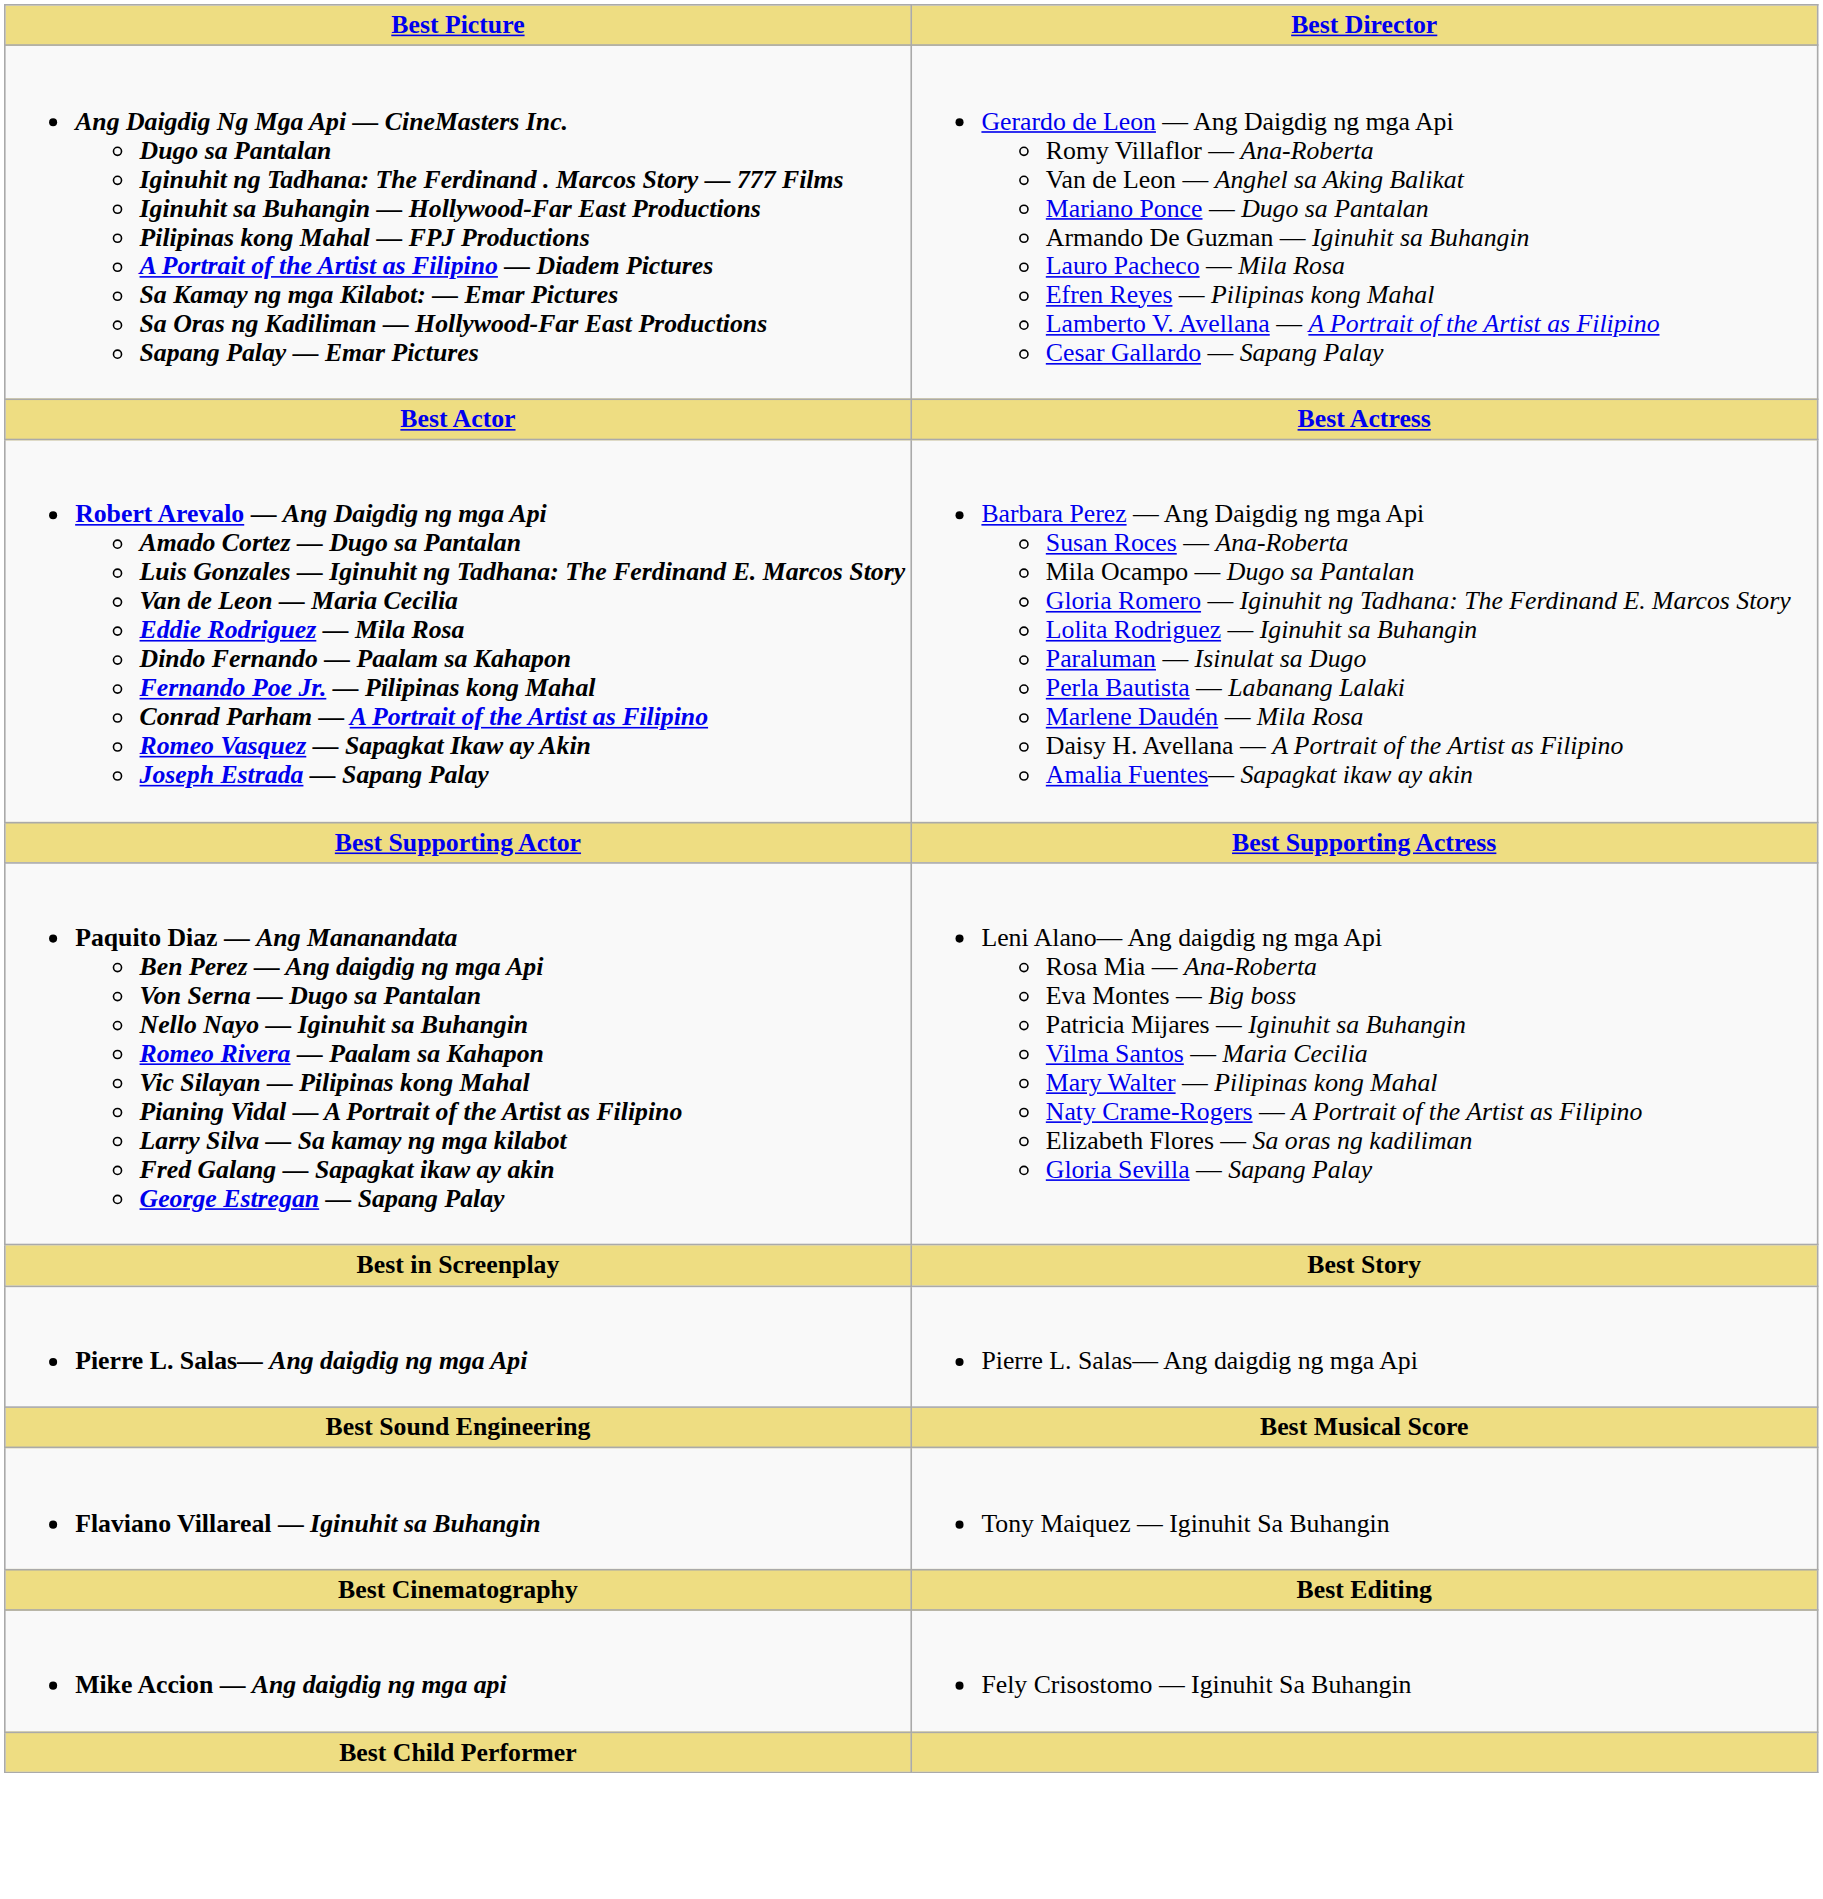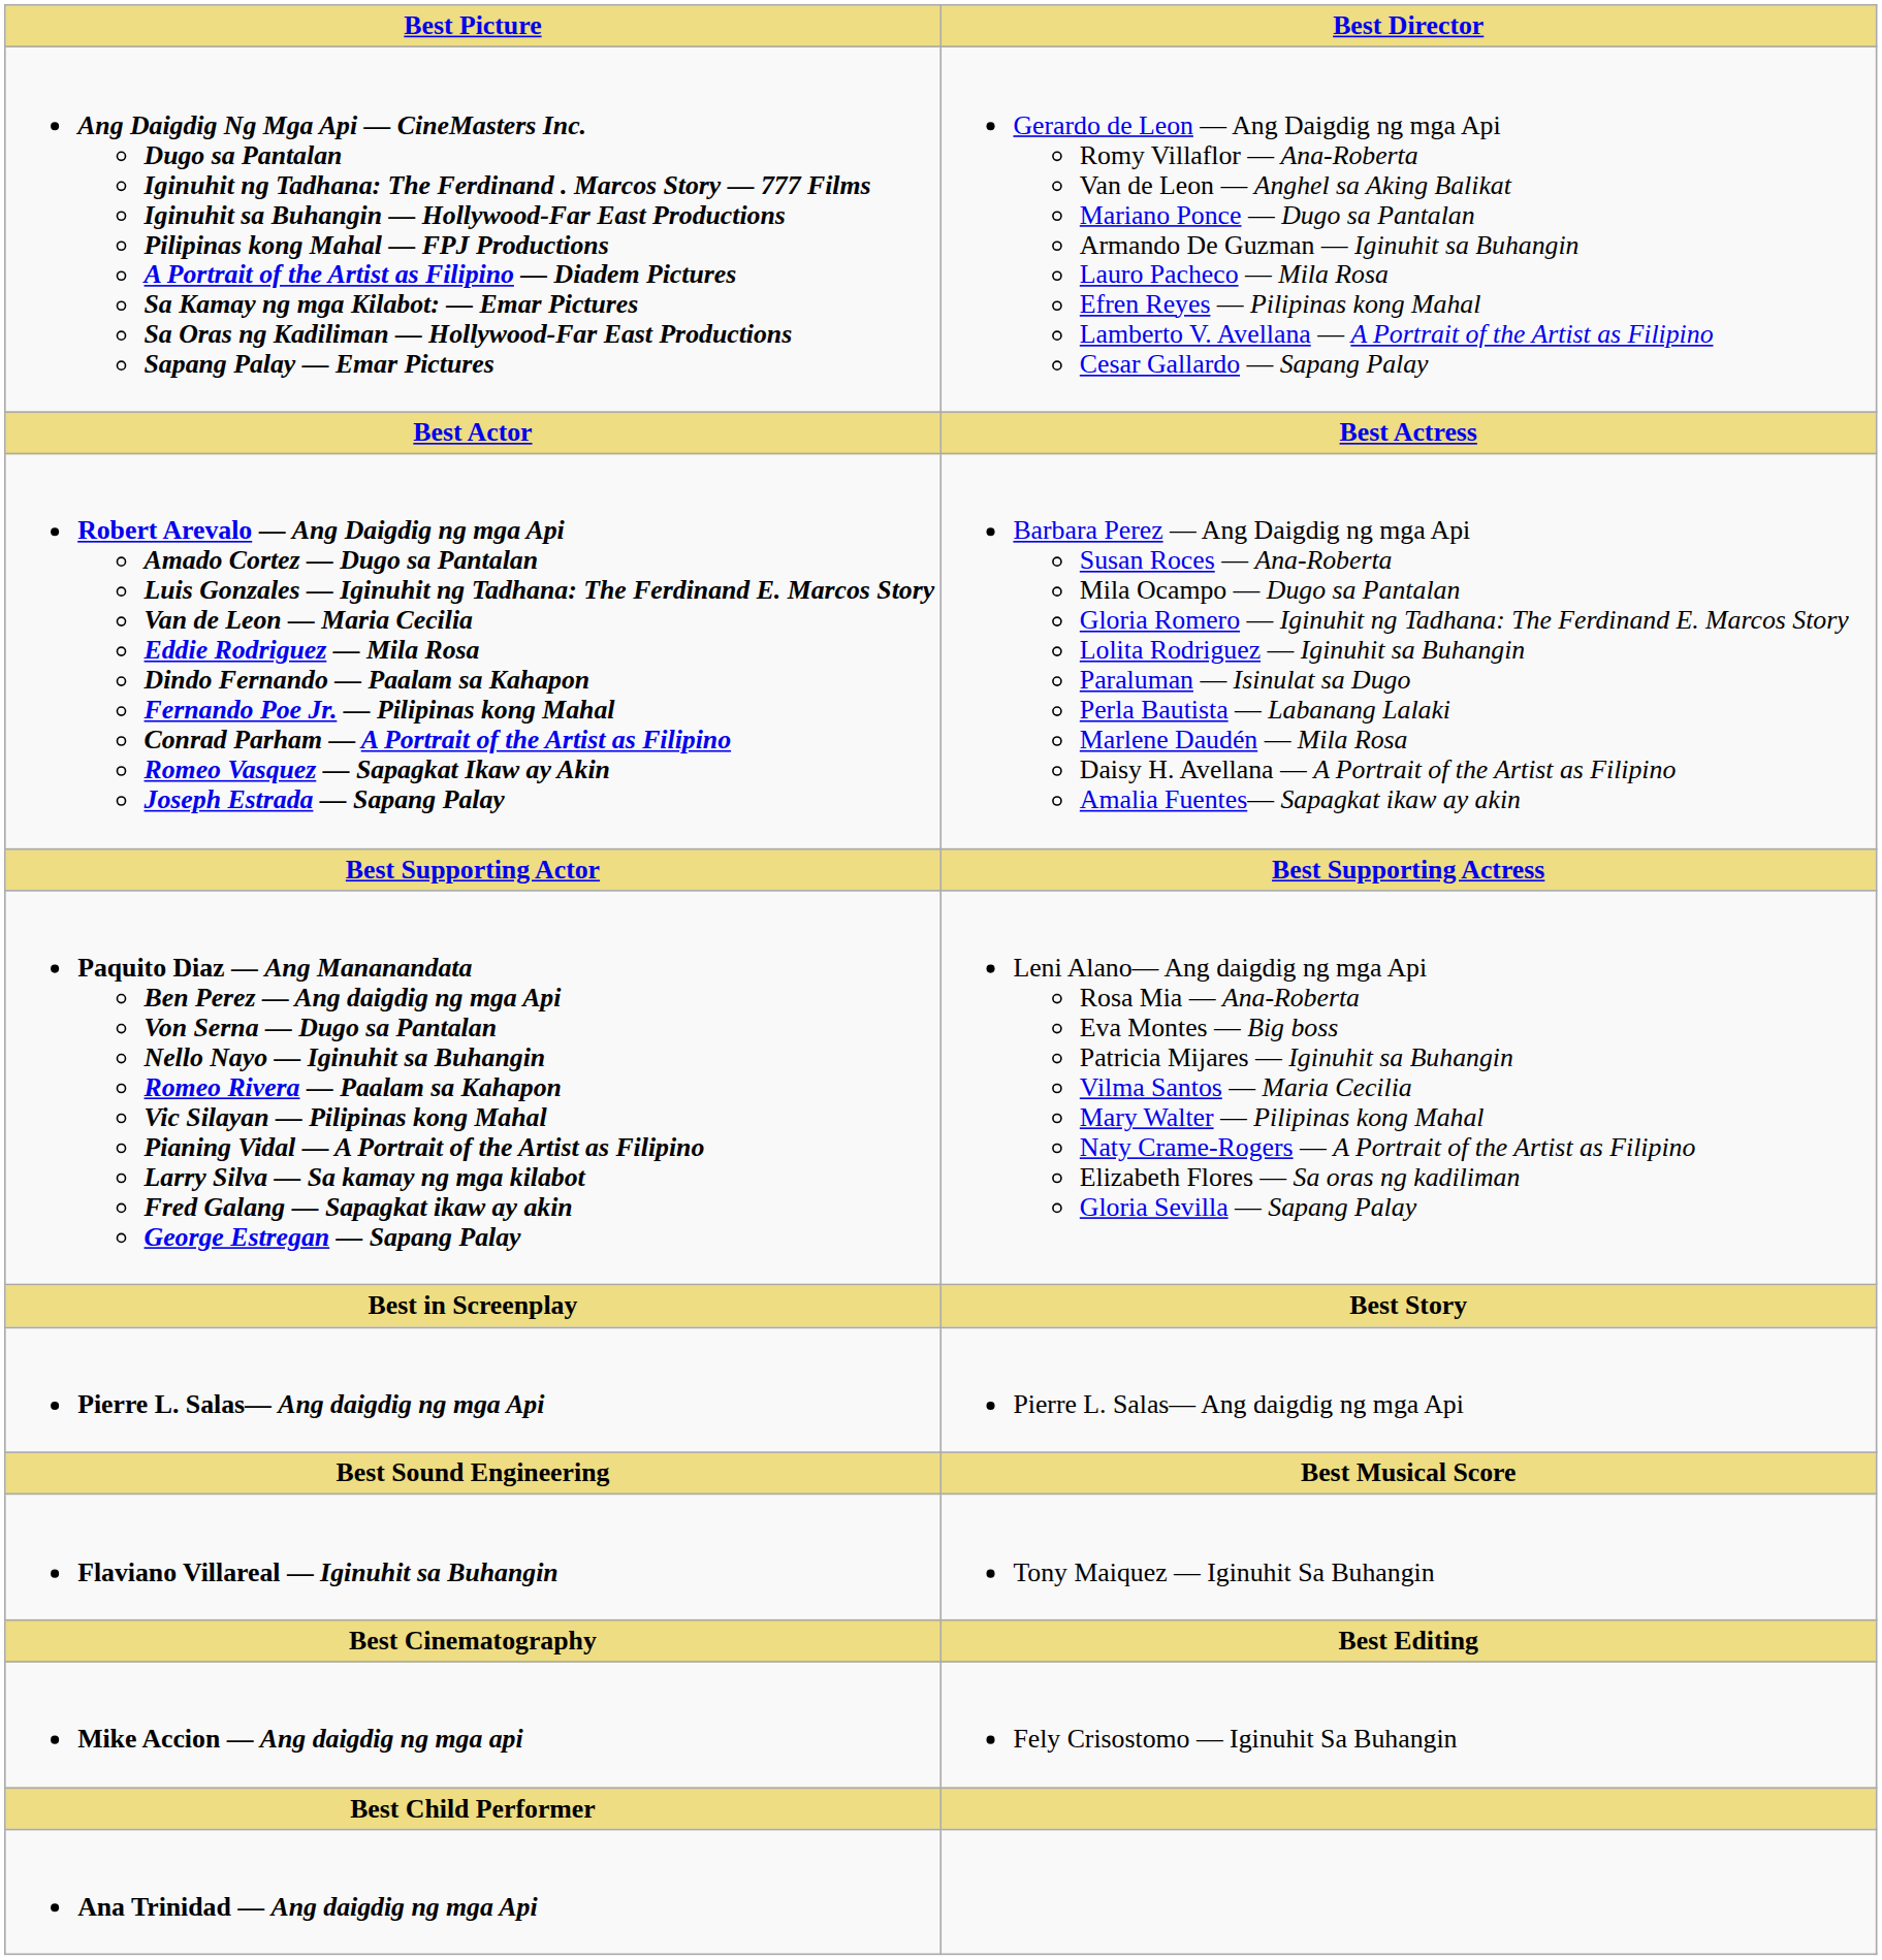+ row: Ana Trinidad — Ang daigdig ng mga Api
